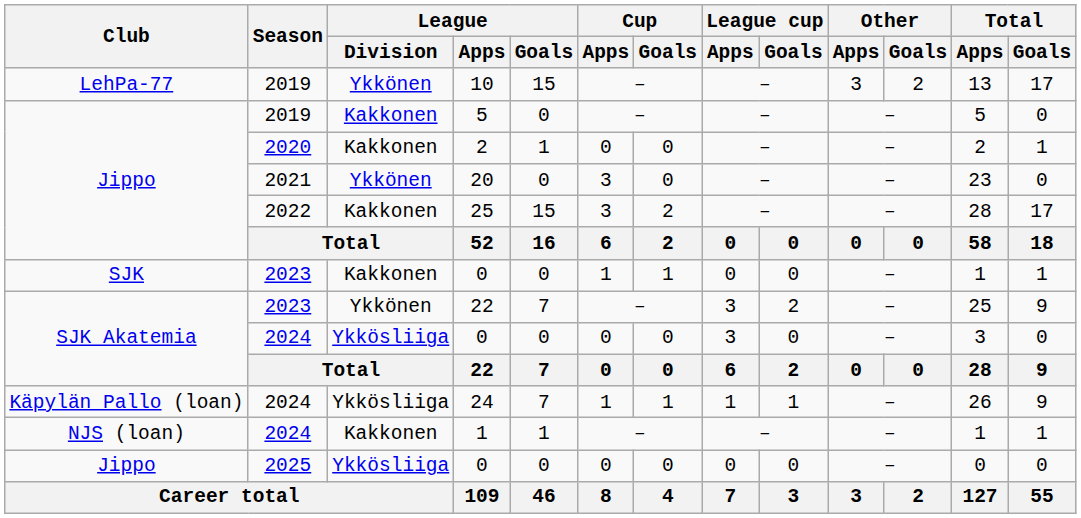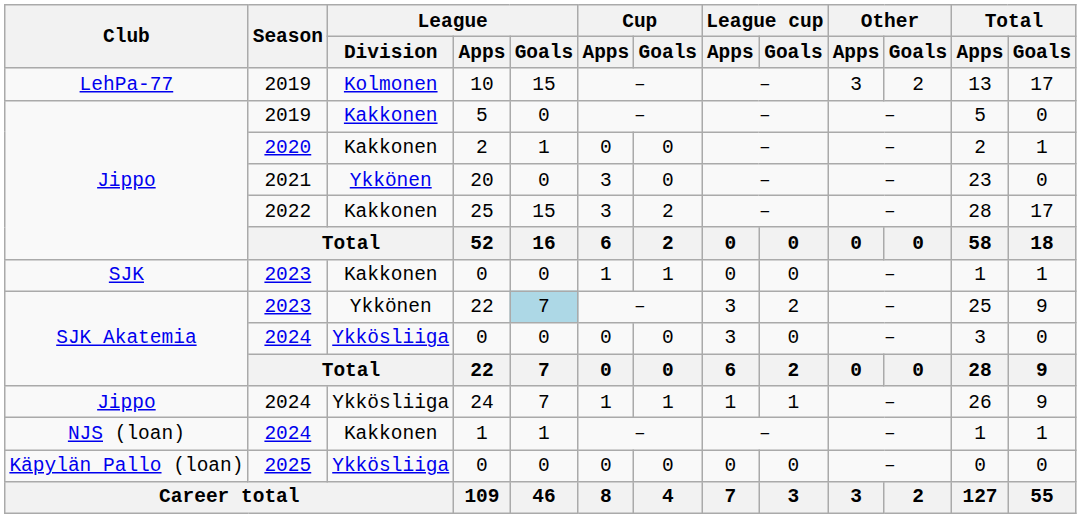10 | League / Division: Ykkönen -> Kolmonen
2023 / 22 | League / Goals: no background -> lightblue background
24 | Club: Käpylän Pallo (loan) -> Jippo
2025 / 0 | Club: Jippo -> Käpylän Pallo (loan)
